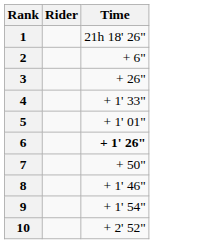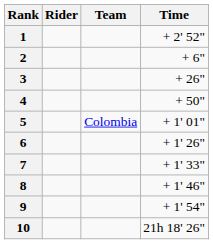+ column: Team | Colombia
1 | Time: 21h 18' 26" -> + 2' 52"
4 | Time: + 1' 33" -> + 50"
6 | Time: bold -> normal
7 | Time: + 50" -> + 1' 33"
10 | Time: + 2' 52" -> 21h 18' 26"
